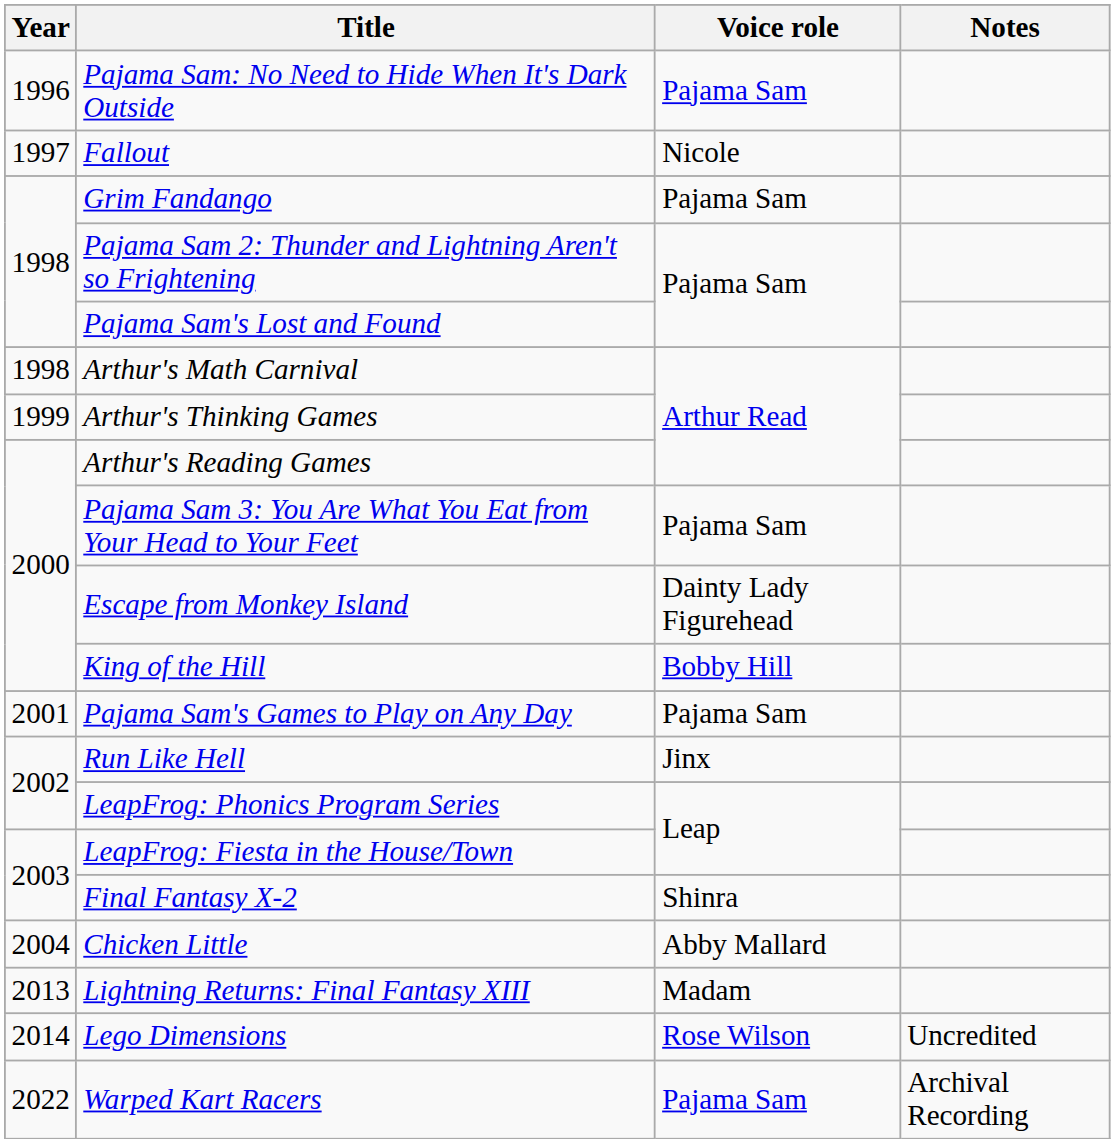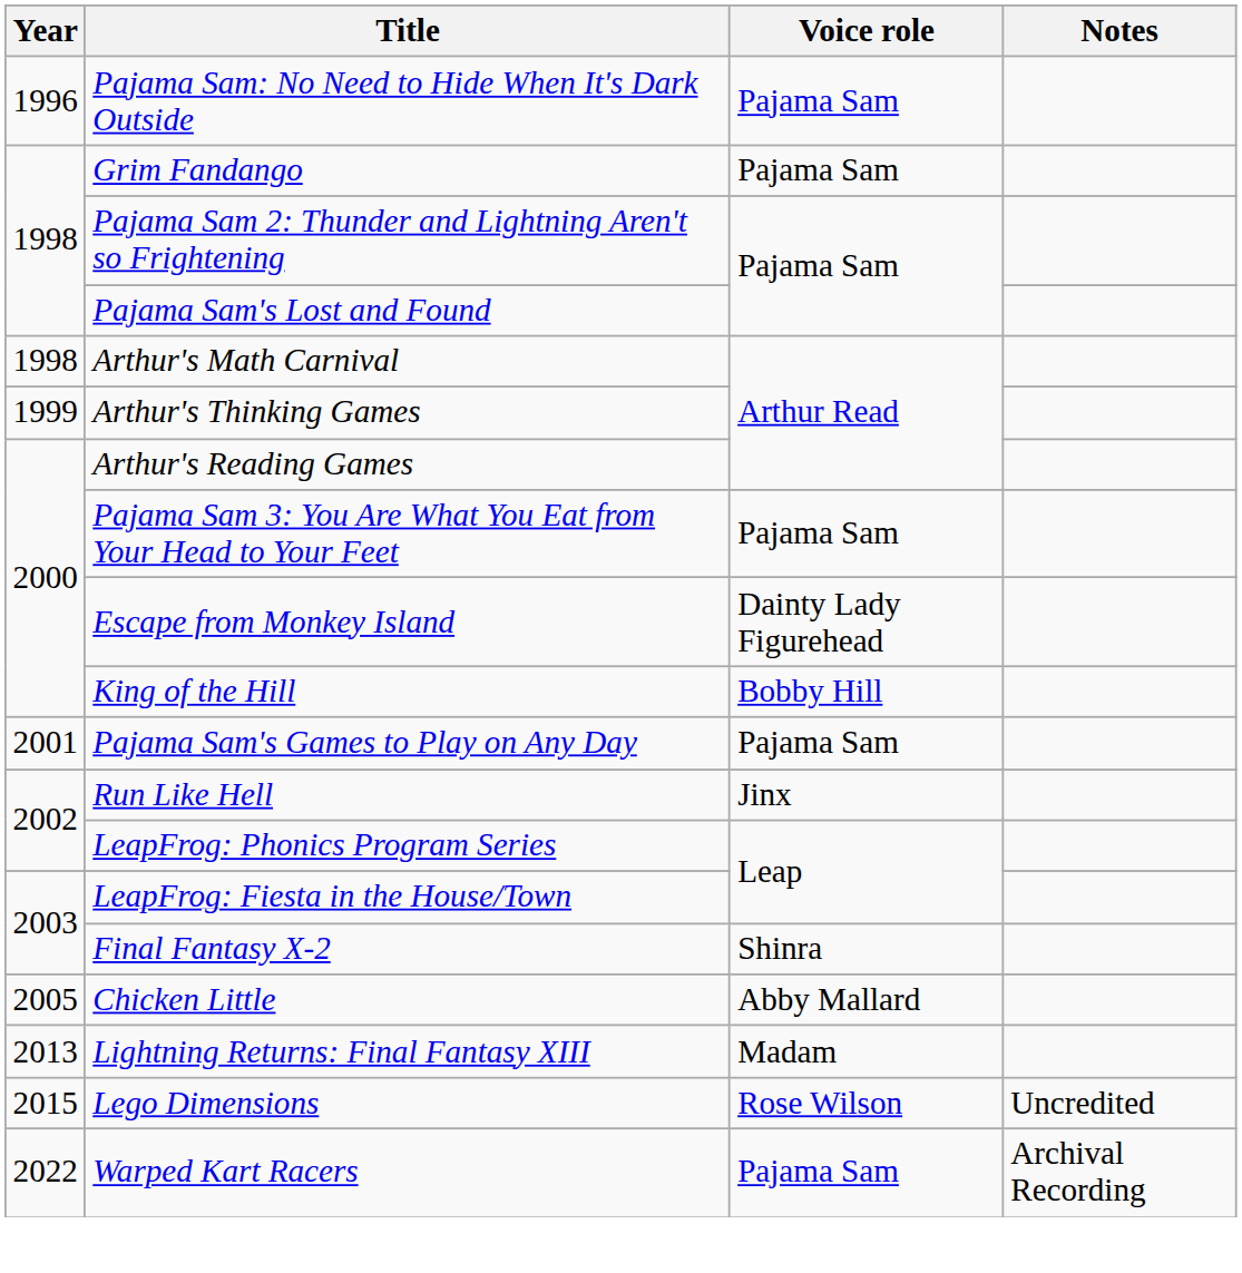- row: 1997 | Fallout | Nicole
Chicken Little | Year: 2004 -> 2005
Lego Dimensions | Year: 2014 -> 2015
